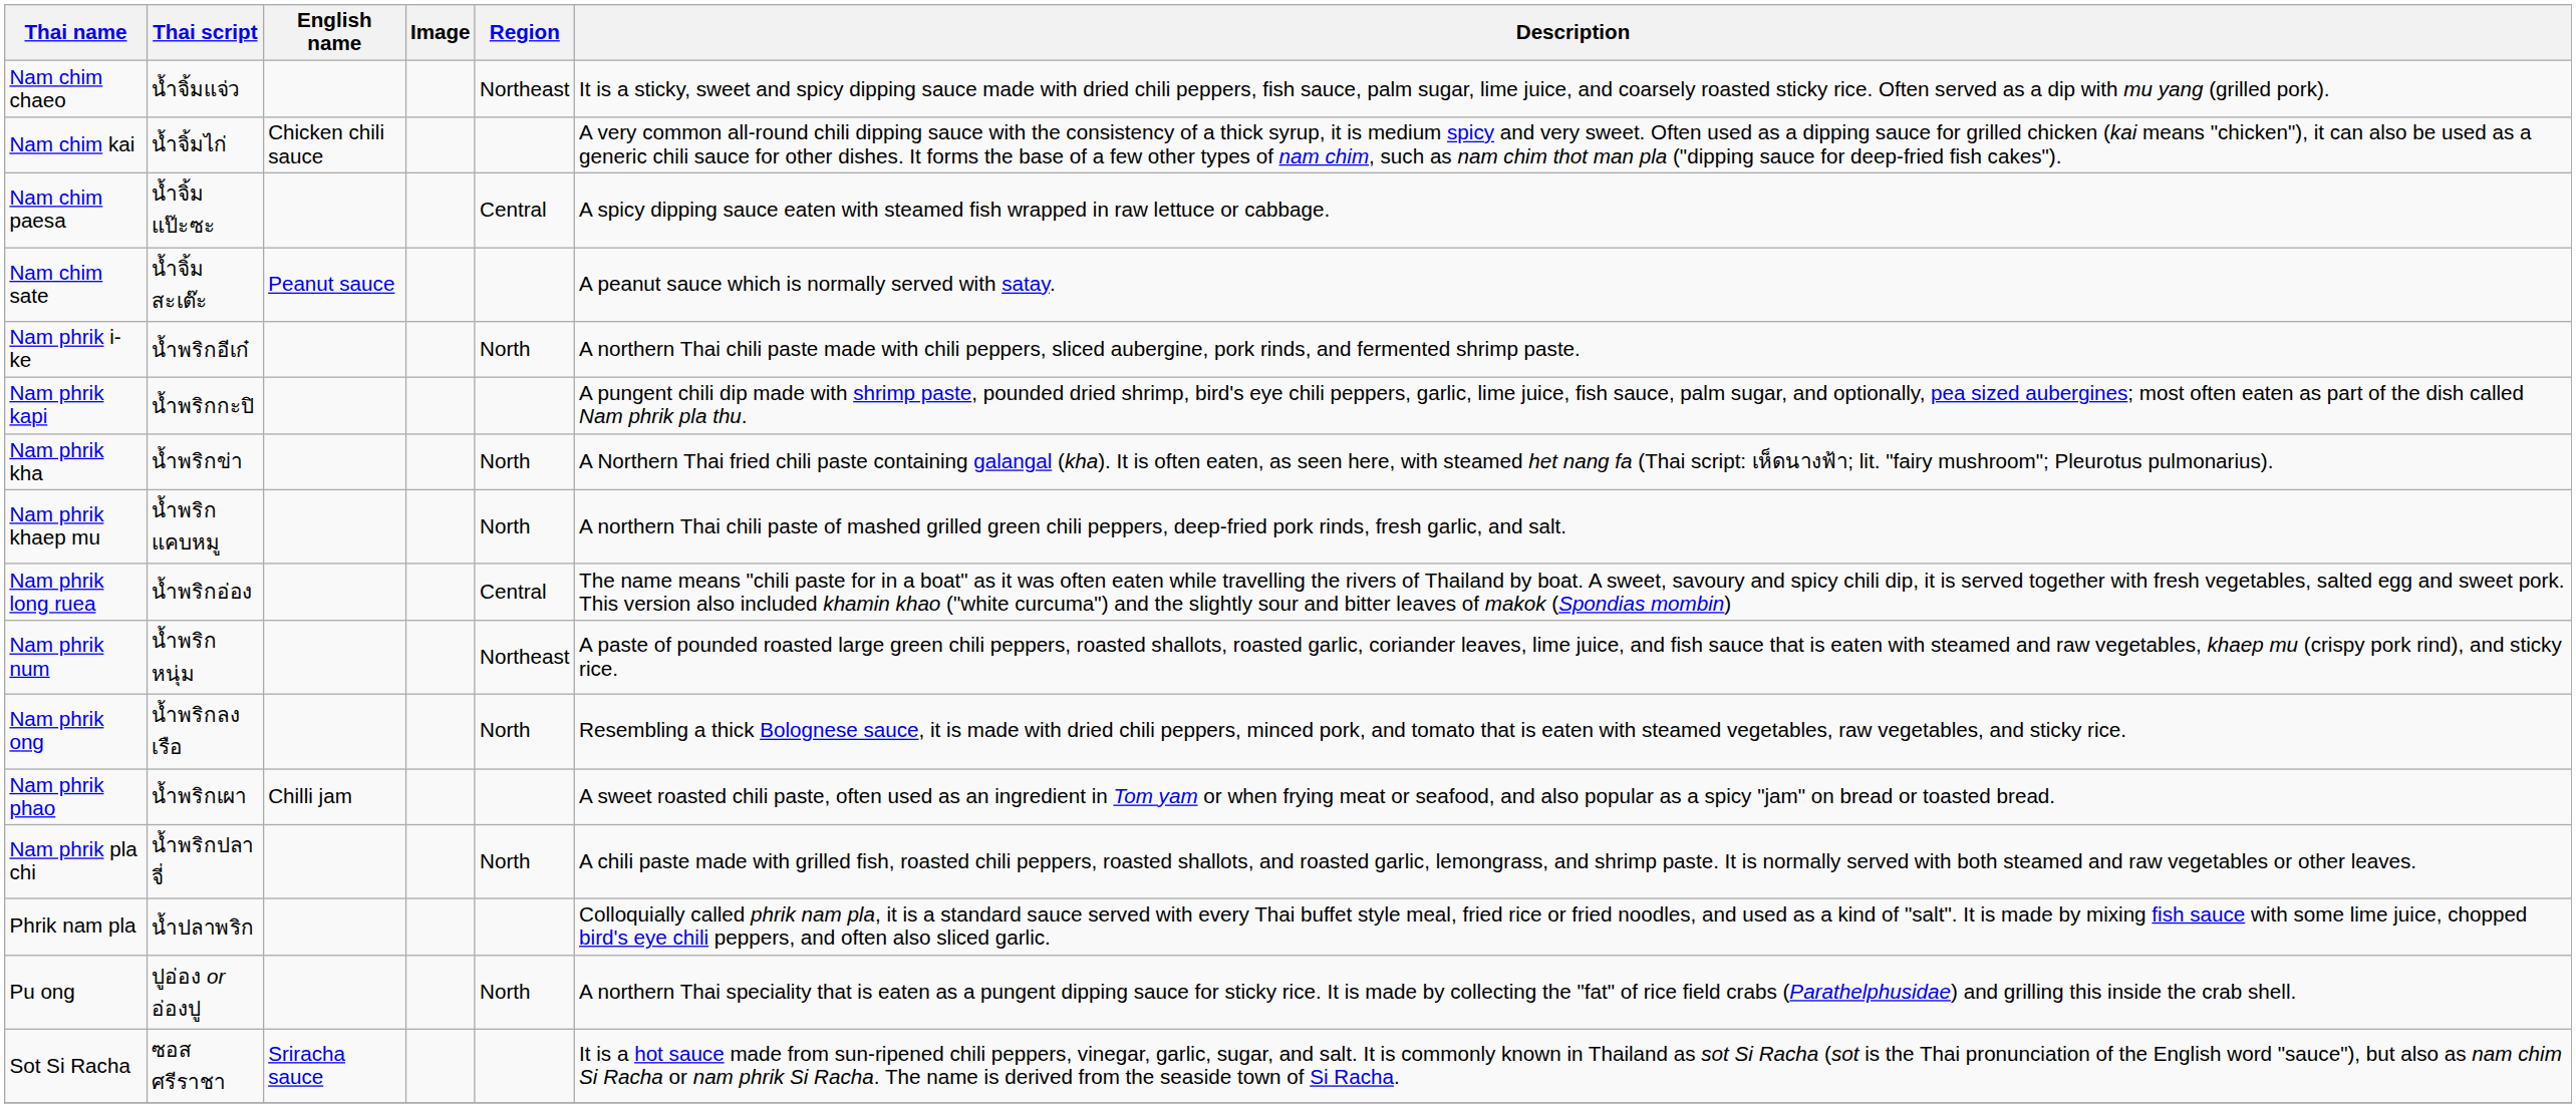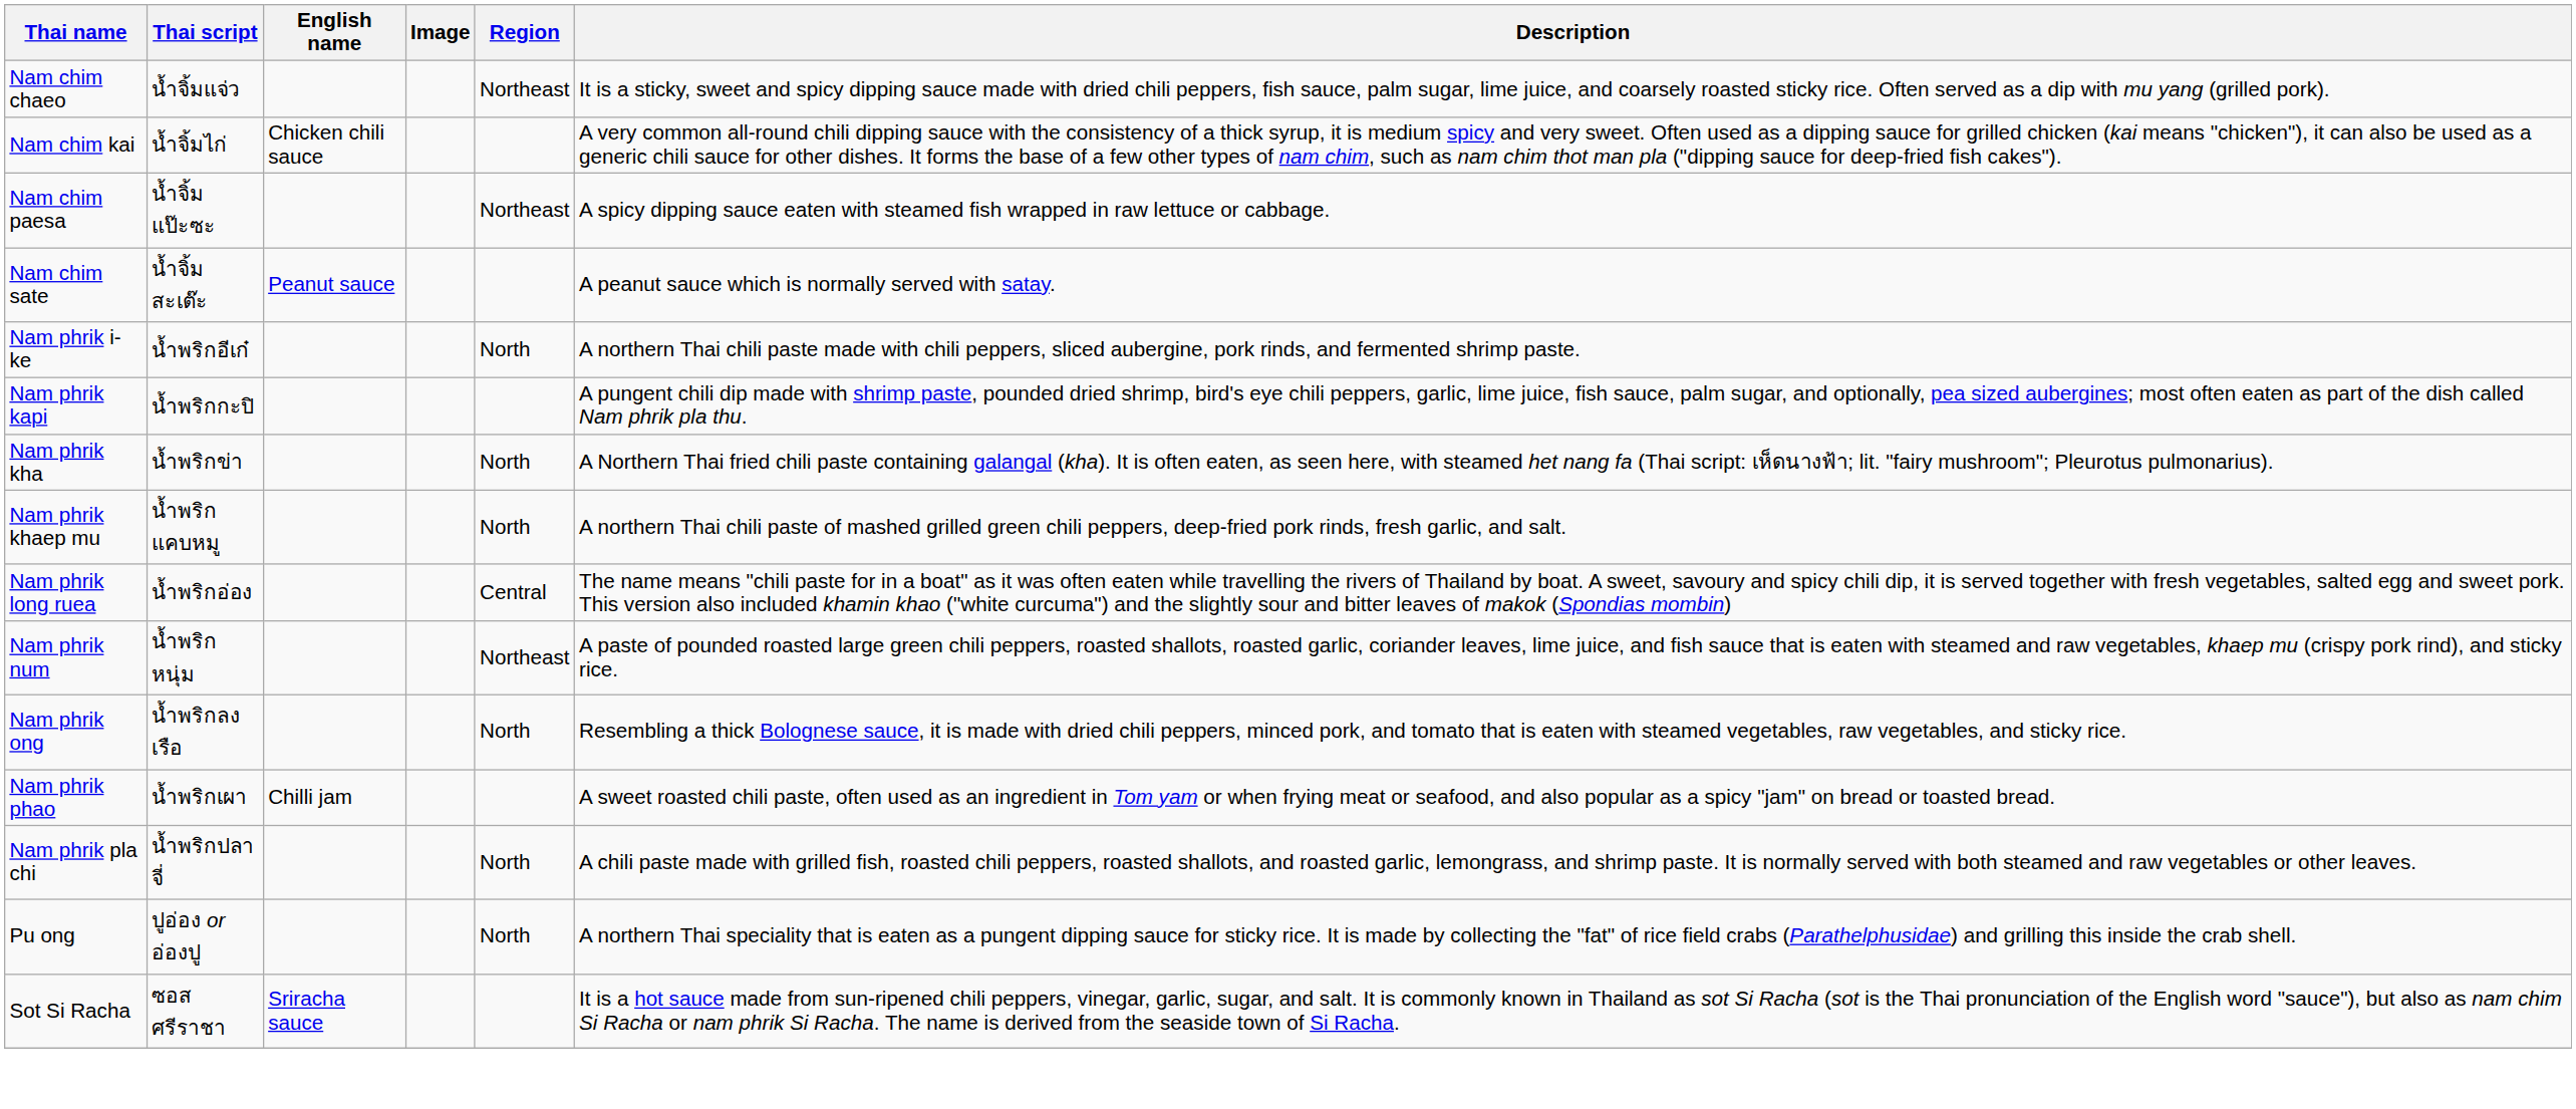Nam chim paesa | Region: Central -> Northeast
- row: Phrik nam pla | น้ำปลาพริก | Colloquially called phrik nam pla, it is a standard sauce served with every Thai buffet style meal, fried rice or fried noodles, and used as a kind of "salt". It is made by mixing fish sauce with some lime juice, chopped bird's eye chili peppers, and often also sliced garlic.
